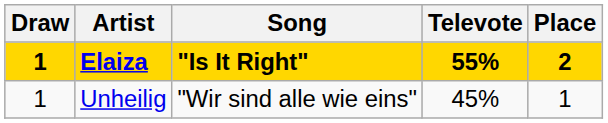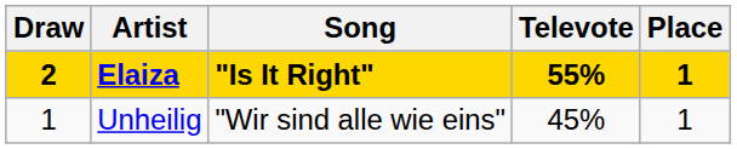Elaiza | Draw: 1 -> 2
Elaiza | Place: 2 -> 1
